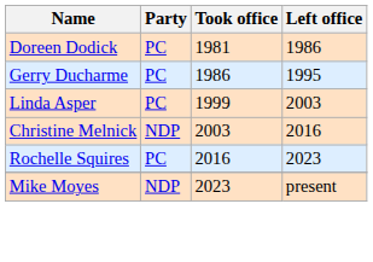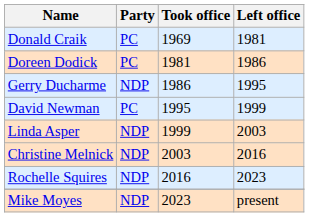+ row: Donald Craik | PC | 1969 | 1981
Gerry Ducharme | Party: PC -> NDP
+ row: David Newman | PC | 1995 | 1999
Linda Asper | Party: PC -> NDP
Rochelle Squires | Party: PC -> NDP
